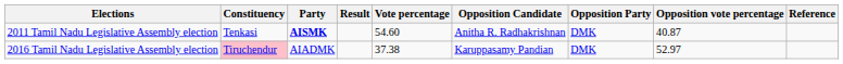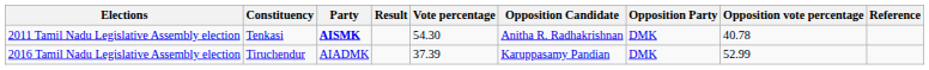2011 Tamil Nadu Legislative Assembly election | Vote percentage: 54.60 -> 54.30
2011 Tamil Nadu Legislative Assembly election | Opposition vote percentage: 40.87 -> 40.78
2016 Tamil Nadu Legislative Assembly election | Constituency: pink background -> no background
2016 Tamil Nadu Legislative Assembly election | Vote percentage: 37.38 -> 37.39
2016 Tamil Nadu Legislative Assembly election | Opposition vote percentage: 52.97 -> 52.99
